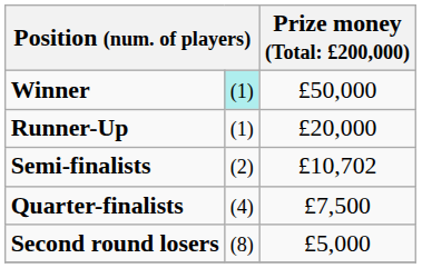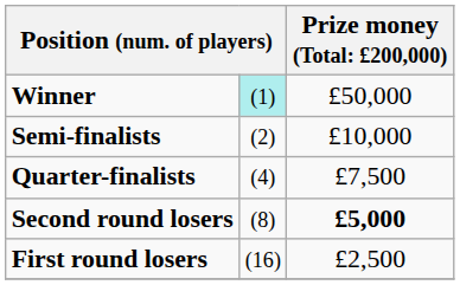- row: Runner-Up | (1) | £20,000
Semi-finalists | column 3: £10,702 -> £10,000
Second round losers | column 3: normal -> bold
+ row: First round losers | (16) | £2,500
